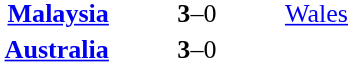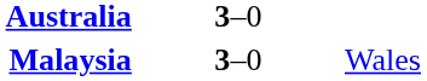rows swapped: Malaysia <-> Australia
